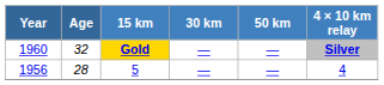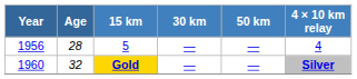rows swapped: 5 <-> Gold
